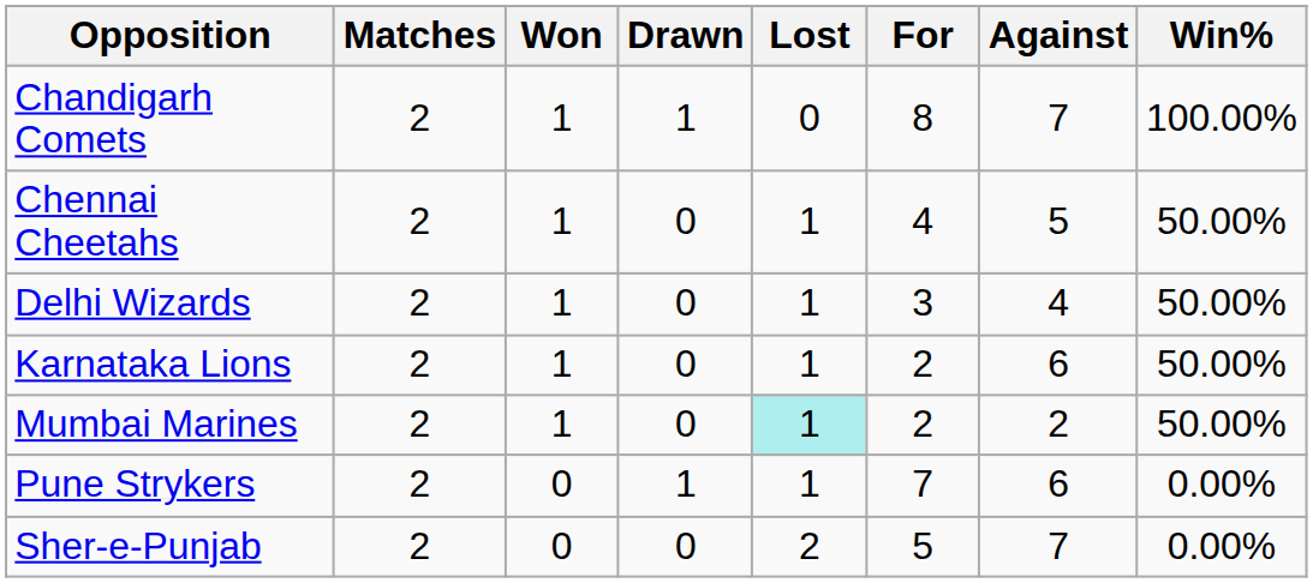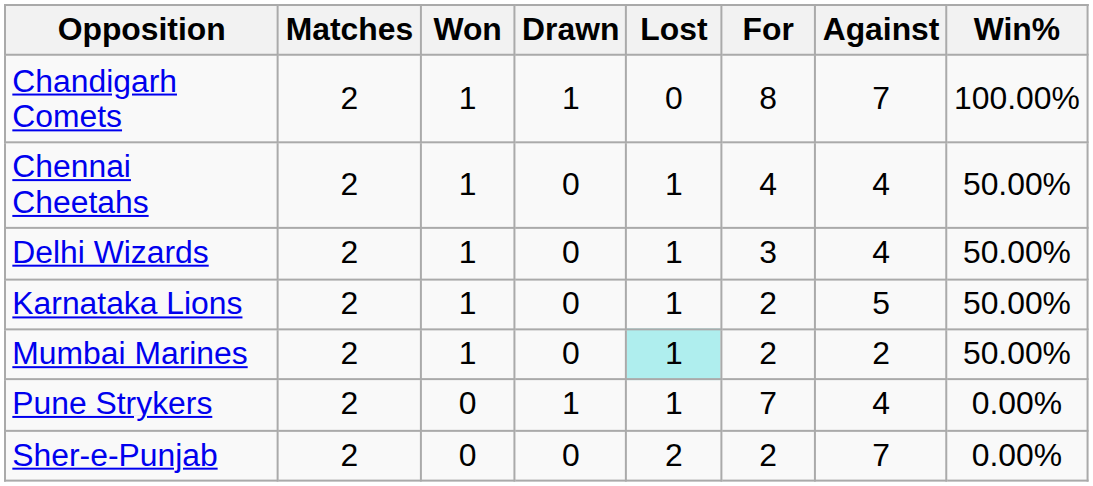Chennai Cheetahs | Against: 5 -> 4
Karnataka Lions | Against: 6 -> 5
Pune Strykers | Against: 6 -> 4
Sher-e-Punjab | For: 5 -> 2
